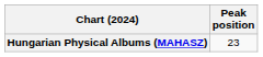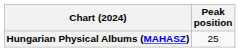Hungarian Physical Albums (MAHASZ) | Peak position: 23 -> 25
